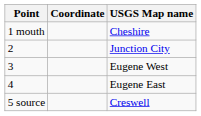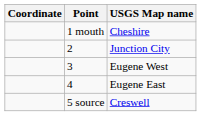columns swapped: Point <-> Coordinate
